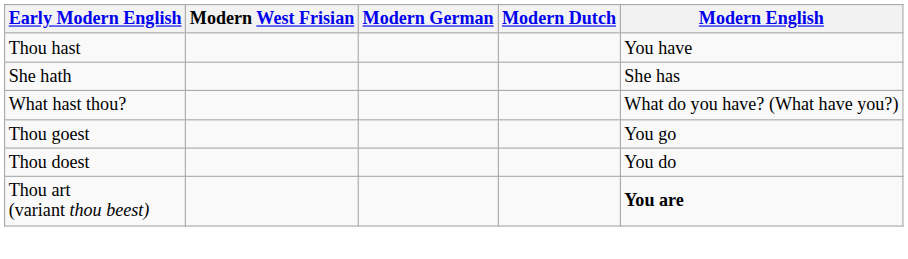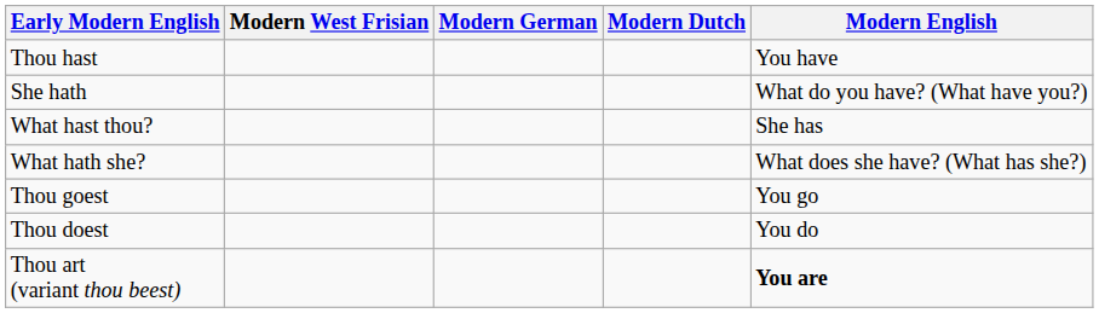She hath | Modern English: She has -> What do you have? (What have you?)
What hast thou? | Modern English: What do you have? (What have you?) -> She has
+ row: What hath she? | What does she have? (What has she?)
